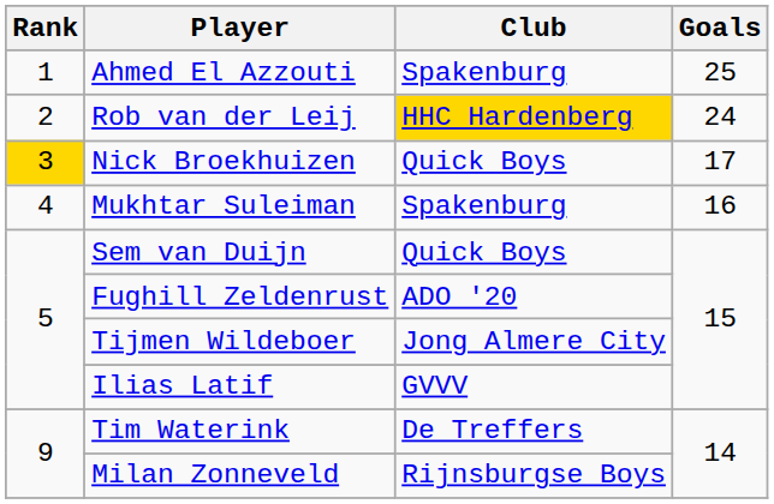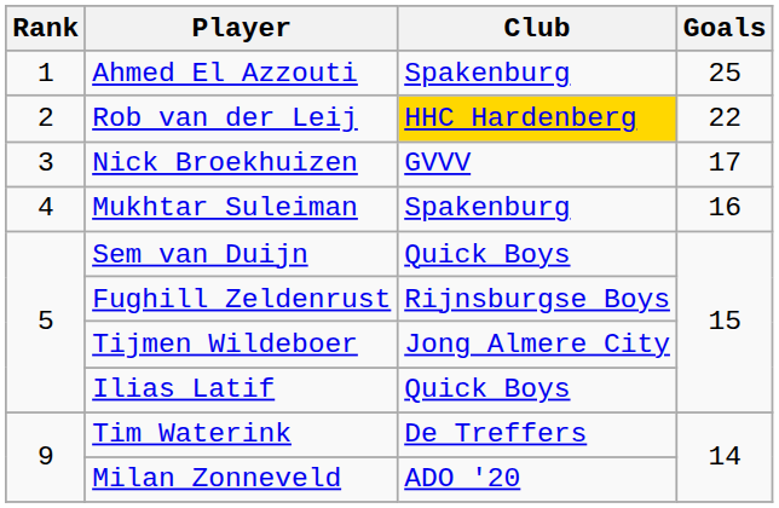Rob van der Leij | Goals: 24 -> 22
Nick Broekhuizen | Rank: gold background -> no background
Nick Broekhuizen | Club: Quick Boys -> GVVV
Fughill Zeldenrust | Club: ADO '20 -> Rijnsburgse Boys
Ilias Latif | Club: GVVV -> Quick Boys
Milan Zonneveld | Club: Rijnsburgse Boys -> ADO '20
